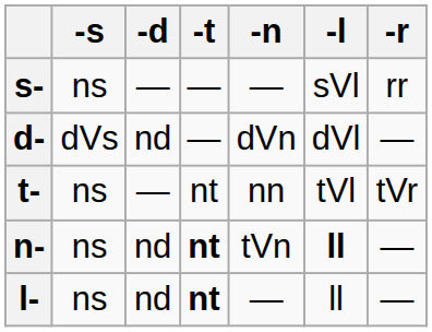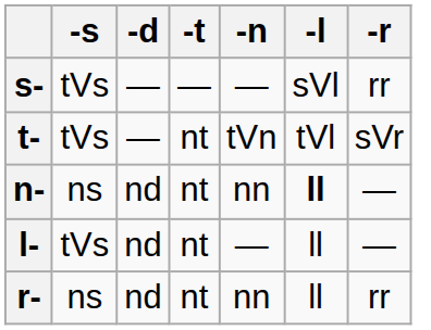s- | -s: ns -> tVs
- row: d- | dVs | nd | — | dVn | dVl | —
t- | -s: ns -> tVs
t- | -n: nn -> tVn
t- | -r: tVr -> sVr
n- | -t: bold -> normal
n- | -n: tVn -> nn
l- | -s: ns -> tVs
l- | -t: bold -> normal
+ row: r- | ns | nd | nt | nn | ll | rr
